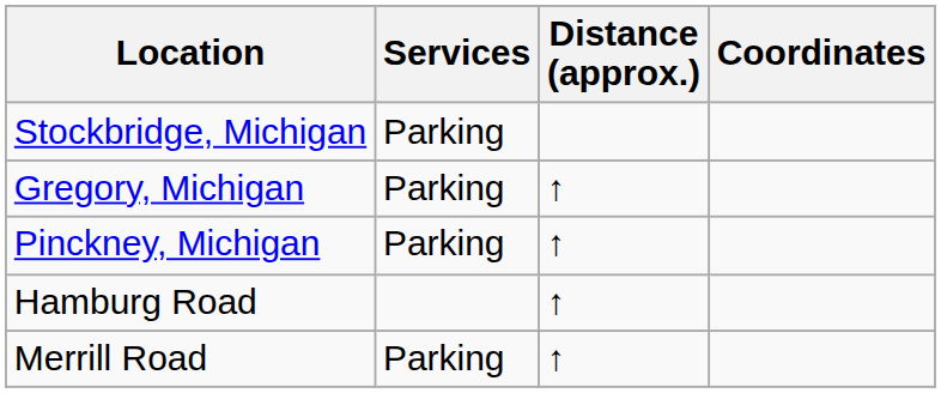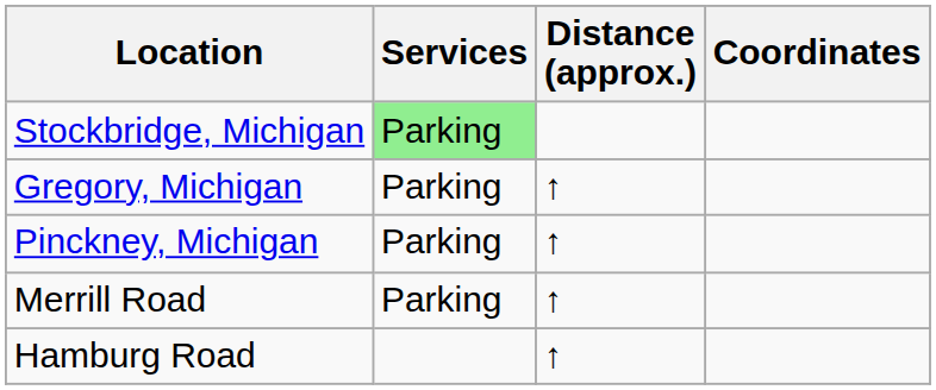Stockbridge, Michigan | Services: no background -> lightgreen background
rows swapped: Merrill Road <-> Hamburg Road
